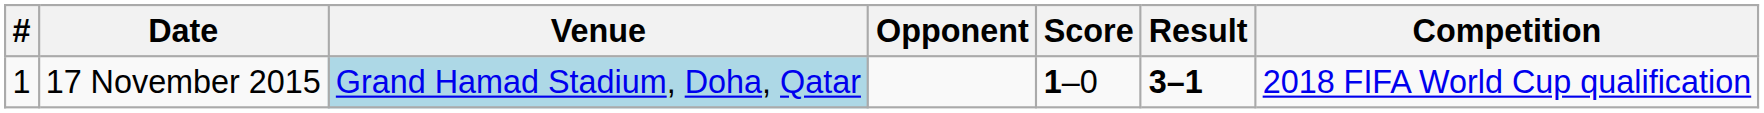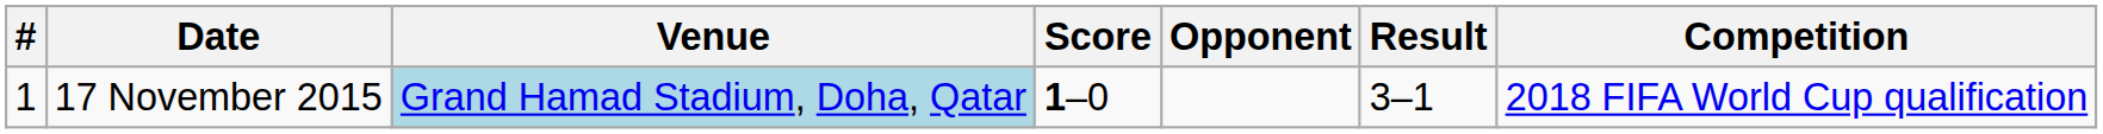columns swapped: Opponent <-> Score
17 November 2015 | Result: bold -> normal
